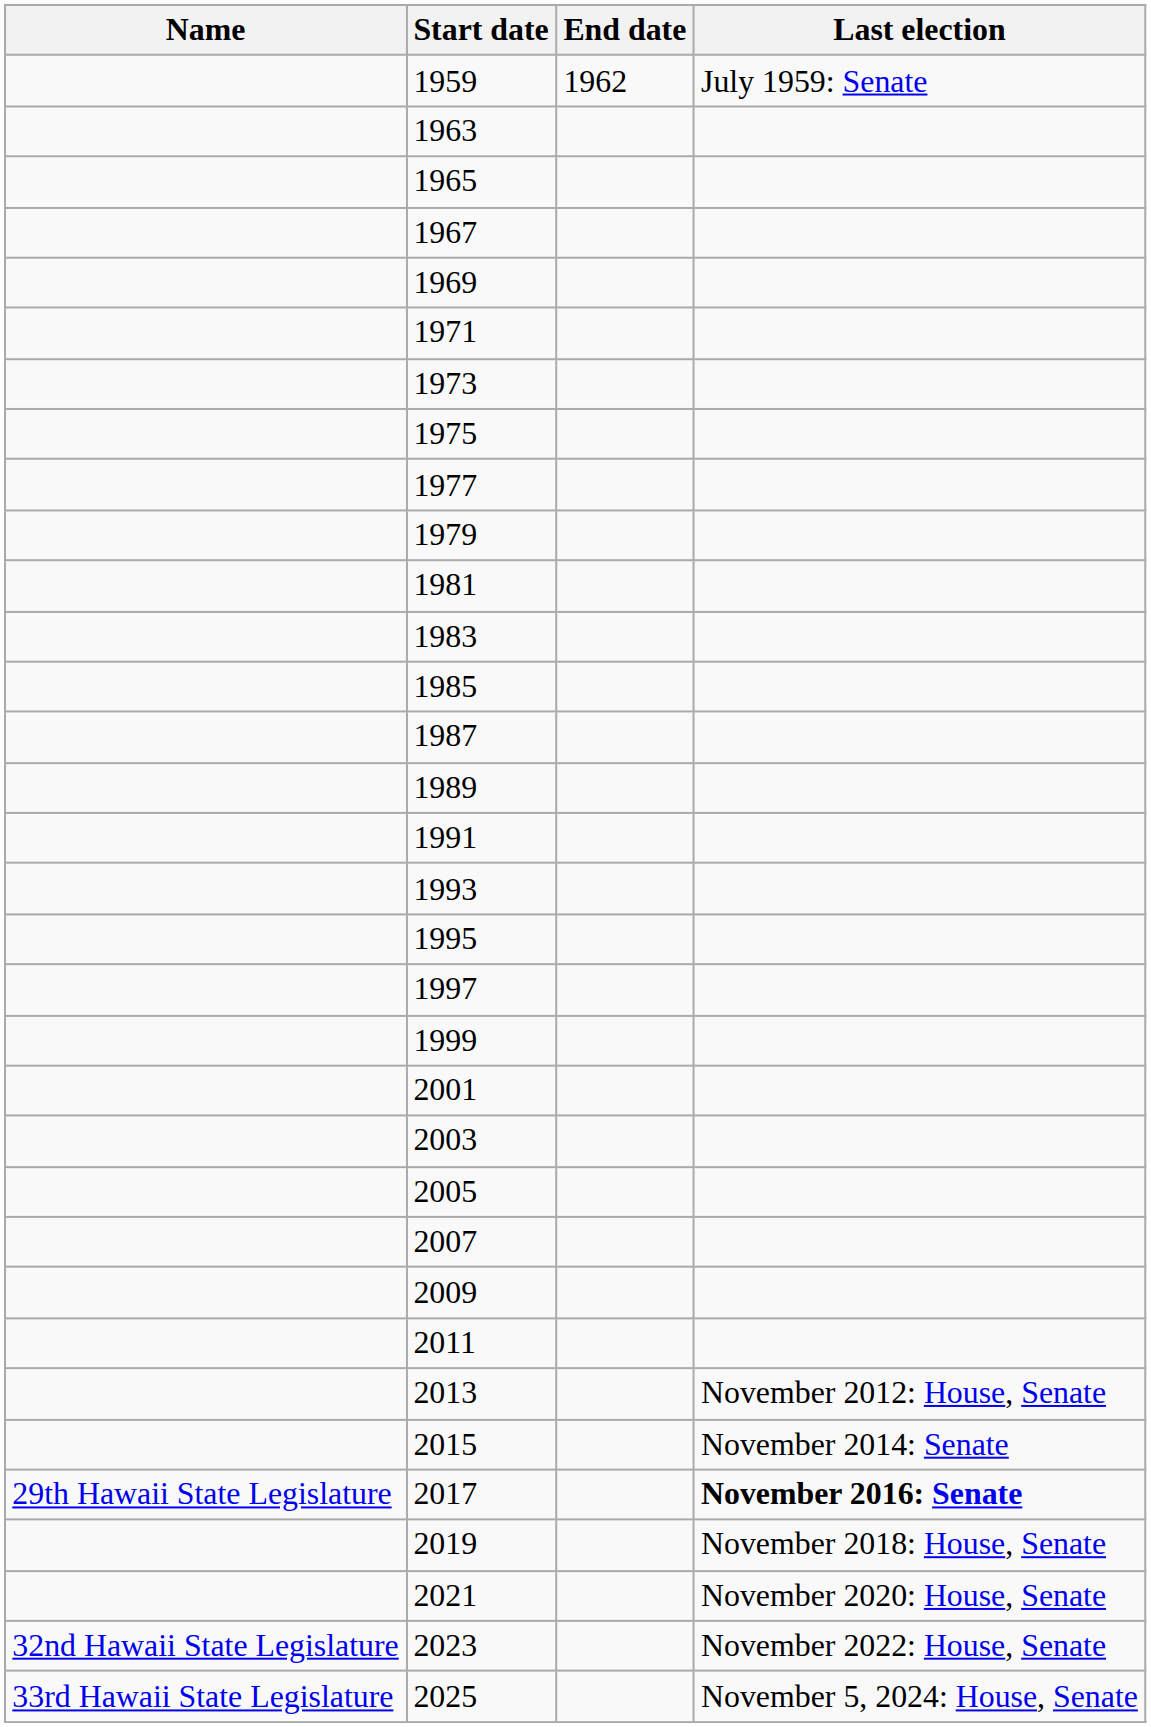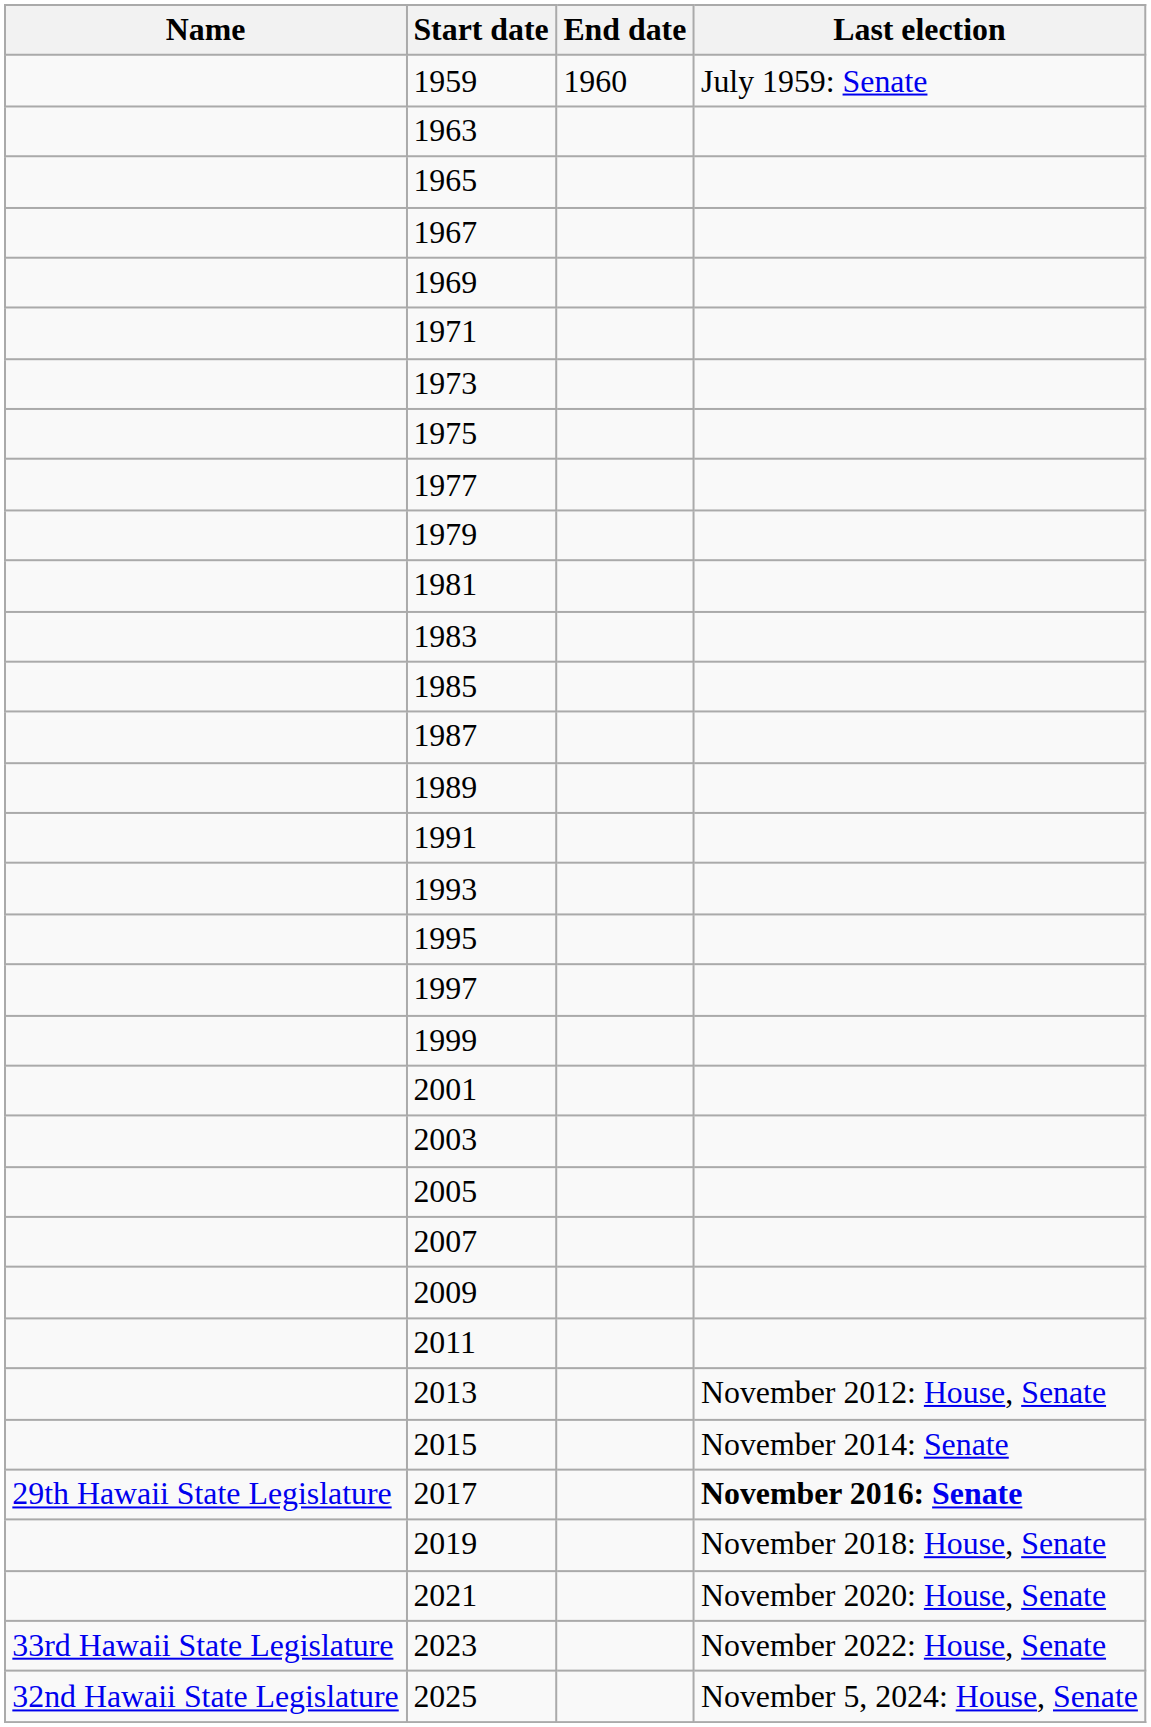1959 | End date: 1962 -> 1960
2023 | Name: 32nd Hawaii State Legislature -> 33rd Hawaii State Legislature
2025 | Name: 33rd Hawaii State Legislature -> 32nd Hawaii State Legislature
